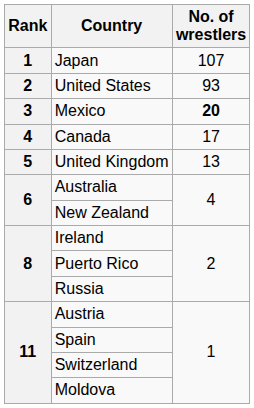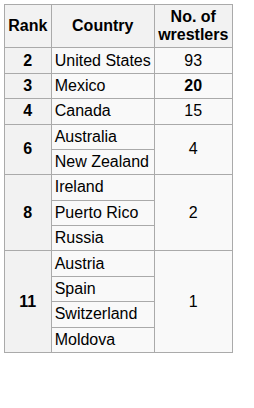- row: 1 | Japan | 107
Canada | No. of wrestlers: 17 -> 15
- row: 5 | United Kingdom | 13
